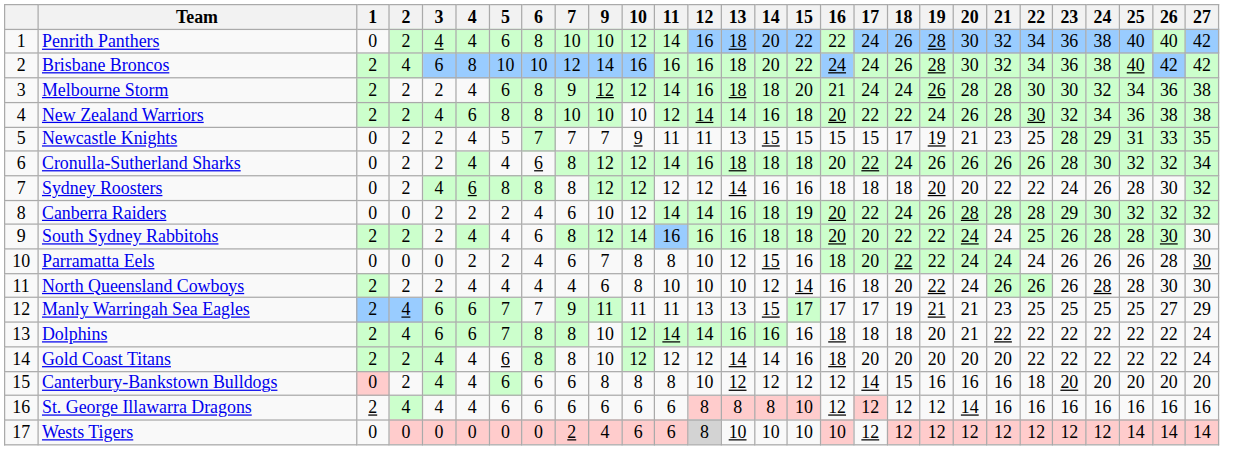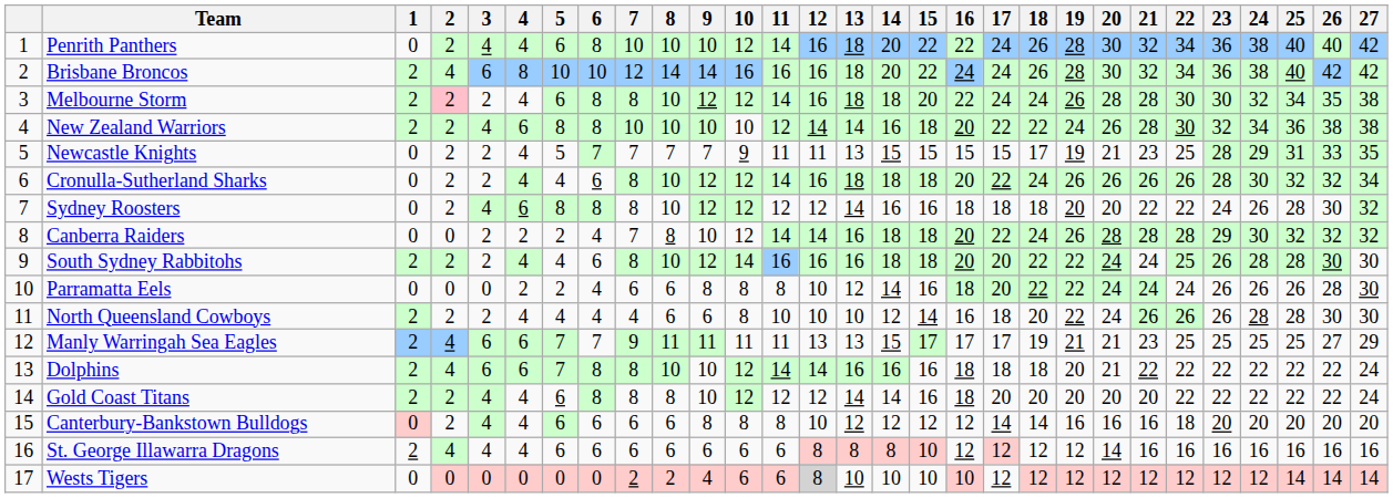+ column: 8 | 10 | 14 | 10 | 10 | 7 | 10 | 10 | 8 | 10 | 6 | 6 | 11 | 10 | 8 | 6 | 6 | 2
Melbourne Storm | 2: no background -> pink background
Melbourne Storm | 7: 9 -> 8
Melbourne Storm | 16: 21 -> 22
Melbourne Storm | 26: 36 -> 35
Canberra Raiders | 7: 6 -> 7
Canberra Raiders | 15: 19 -> 18
Parramatta Eels | 9: 7 -> 8
Parramatta Eels | 14: 15 -> 14
Canterbury-Bankstown Bulldogs | 18: 15 -> 14
